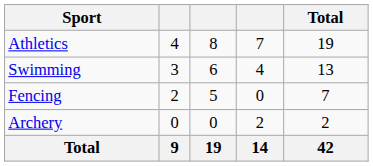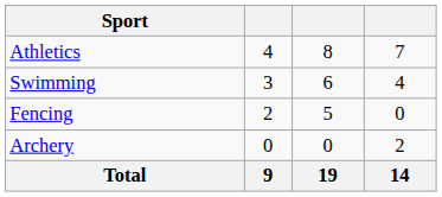- column: Total | 19 | 13 | 7 | 2 | 42
